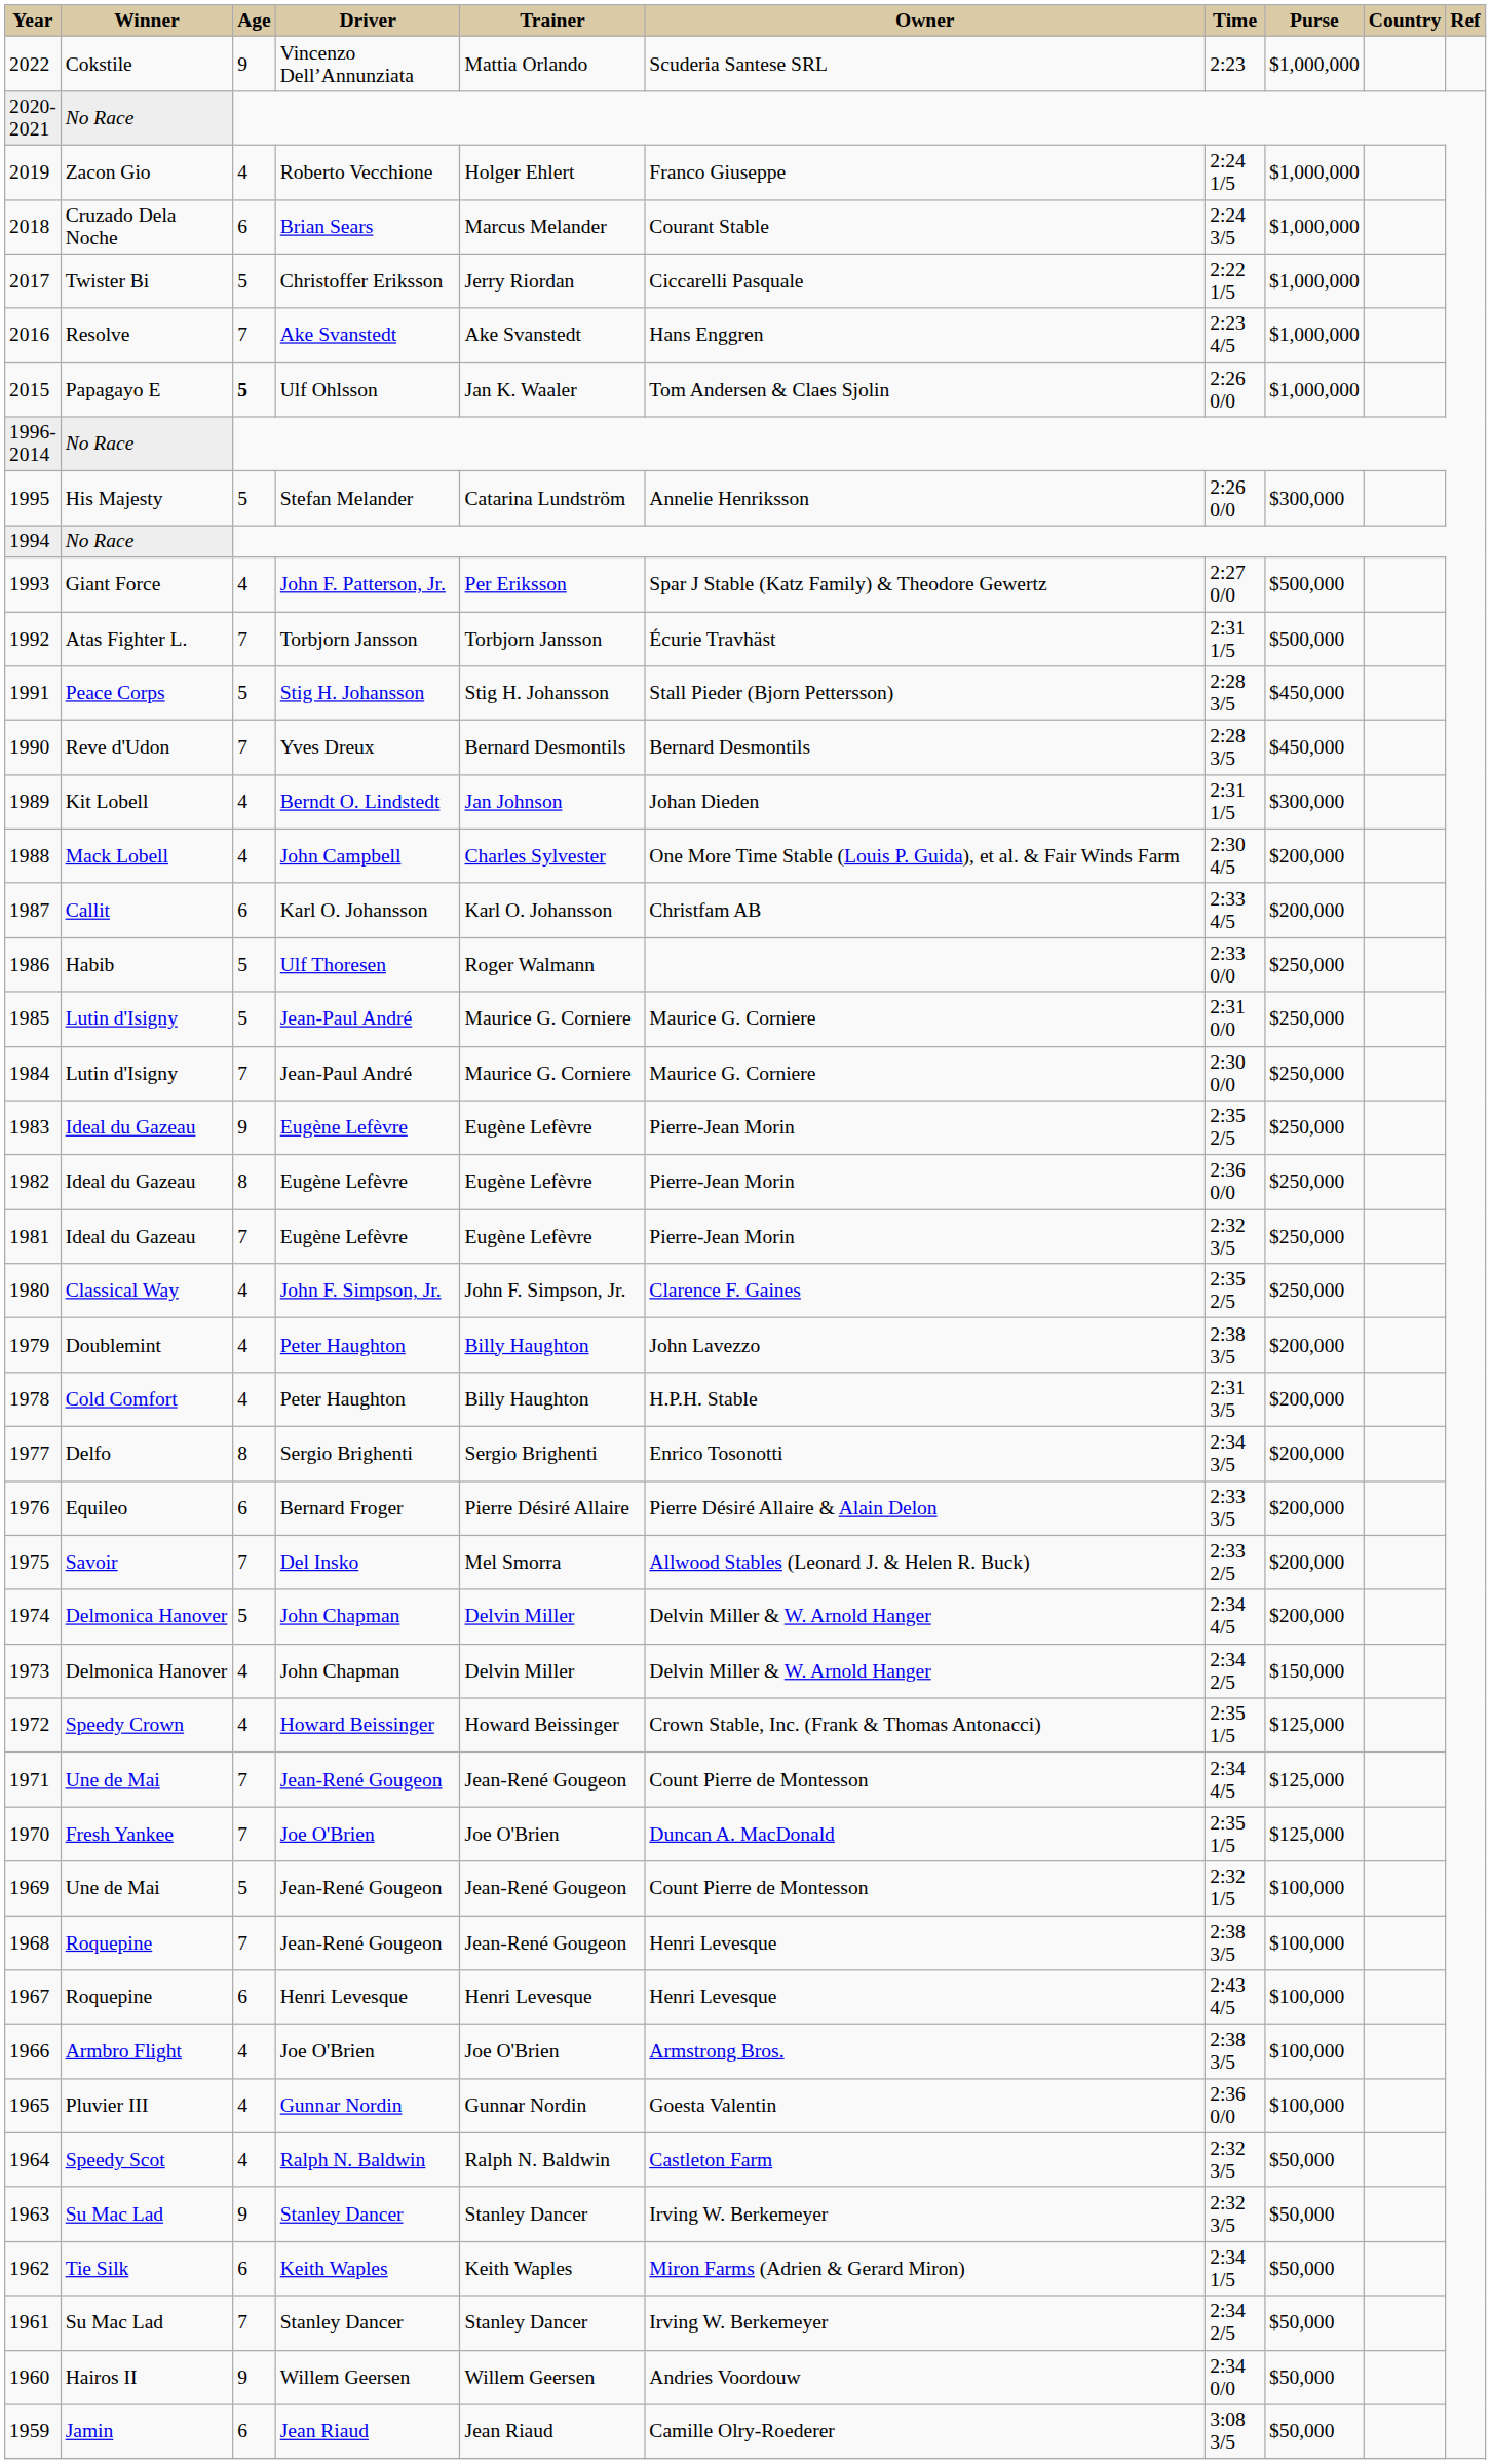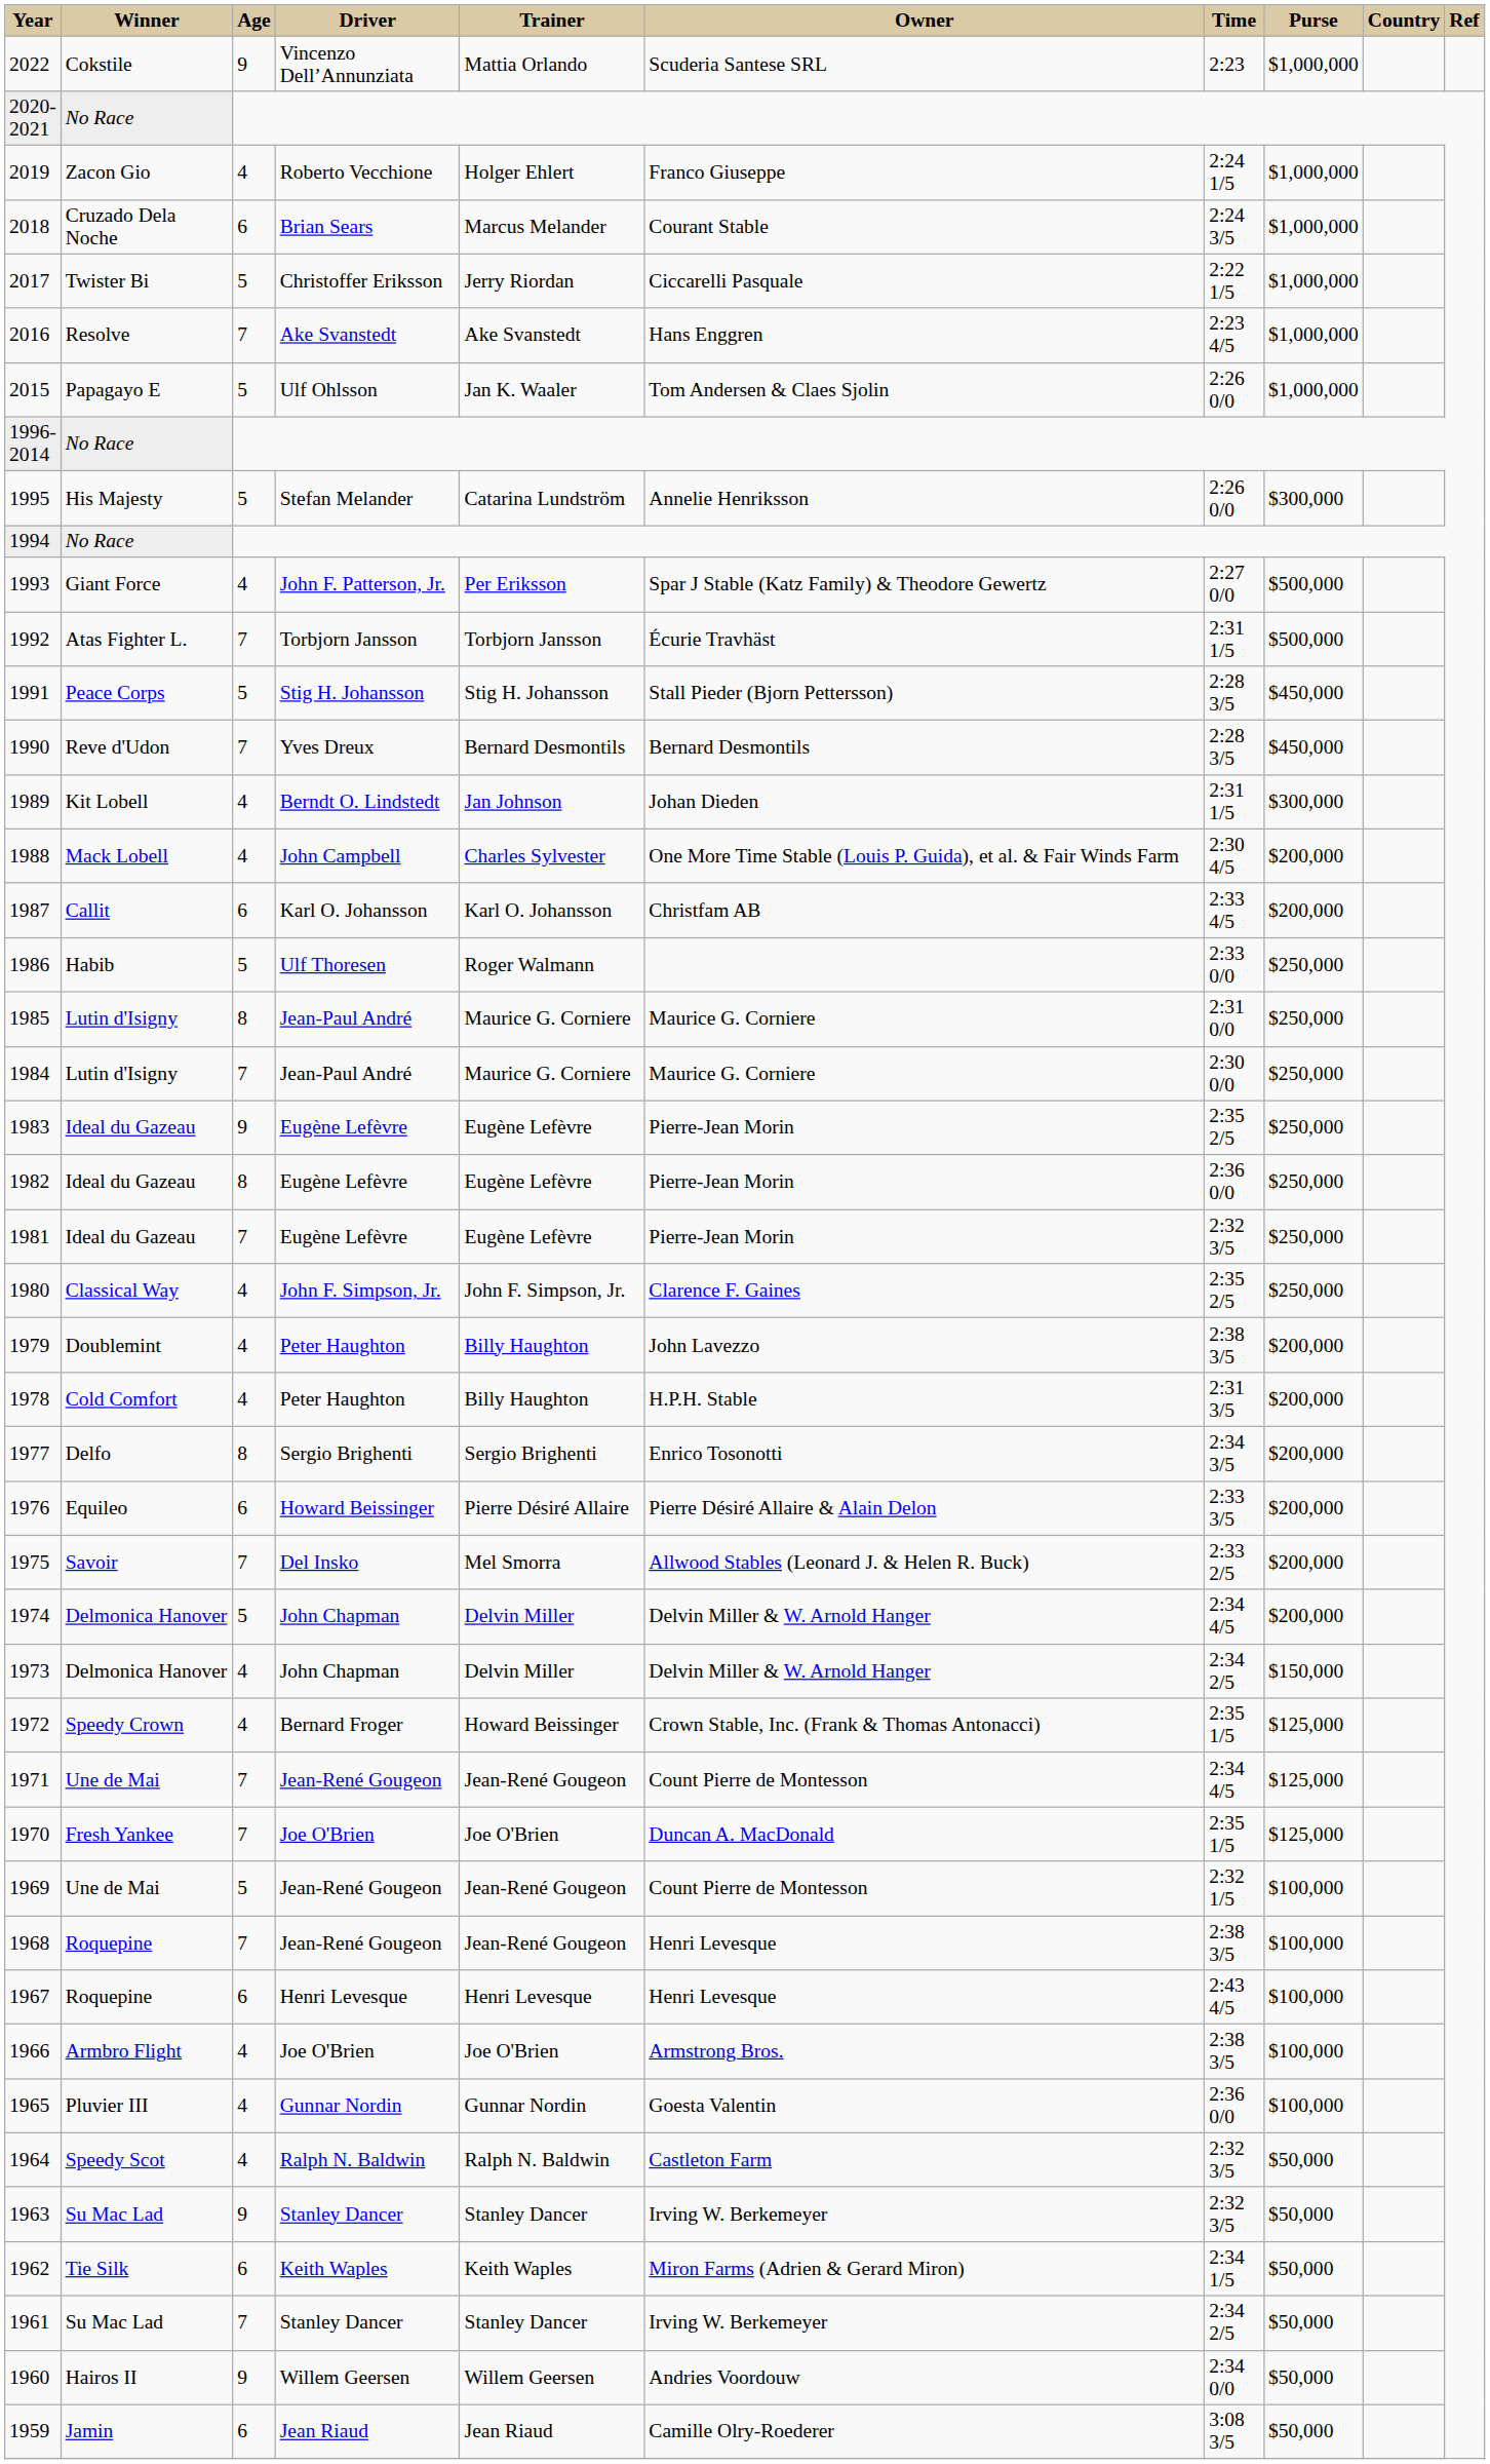2015 | Age: bold -> normal
1985 | Age: 5 -> 8
1976 | Driver: Bernard Froger -> Howard Beissinger
1972 | Driver: Howard Beissinger -> Bernard Froger
